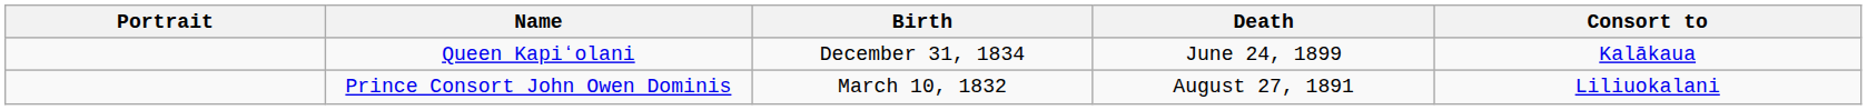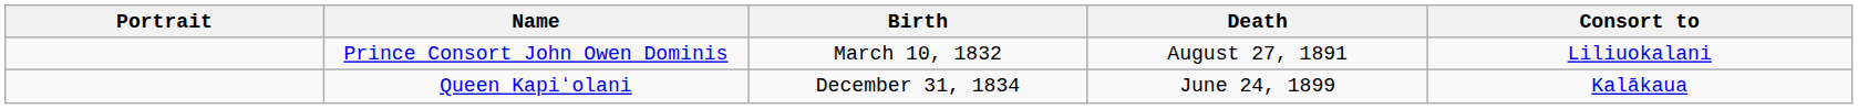rows swapped: Queen Kapiʻolani <-> Prince Consort John Owen Dominis
